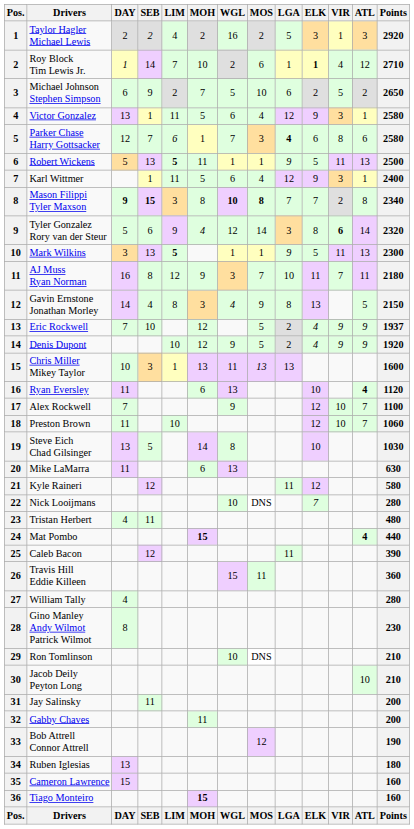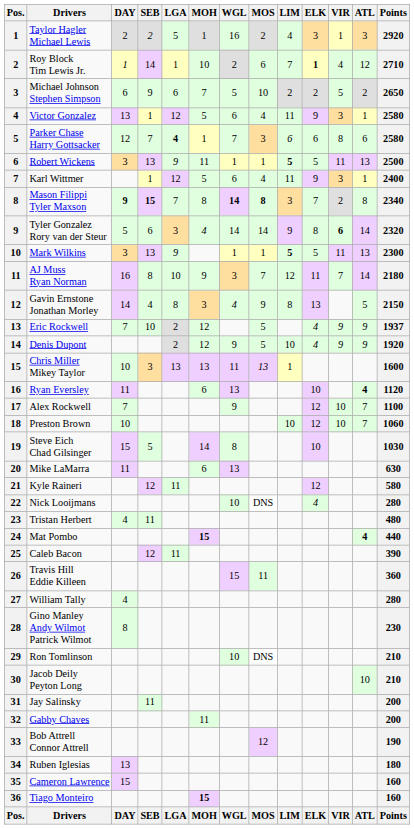columns swapped: LGA <-> LIM
Taylor Hagler Michael Lewis | MOH: 2 -> 1
Robert Wickens | DAY: 5 -> 3
Mason Filippi Tyler Maxson | WGL: 10 -> 14
Tyler Gonzalez Rory van der Steur | WGL: 12 -> 14
AJ Muss Ryan Norman | ATL: 11 -> 14
Preston Brown | DAY: 11 -> 10
Steve Eich Chad Gilsinger | DAY: 13 -> 15
Nick Looijmans | ELK: 7 -> 4
